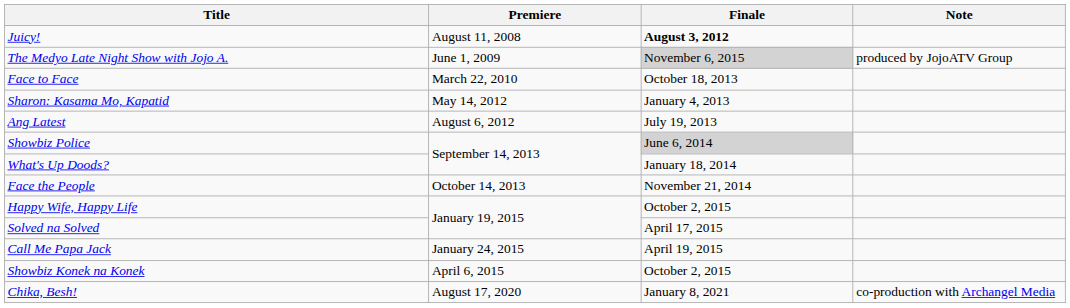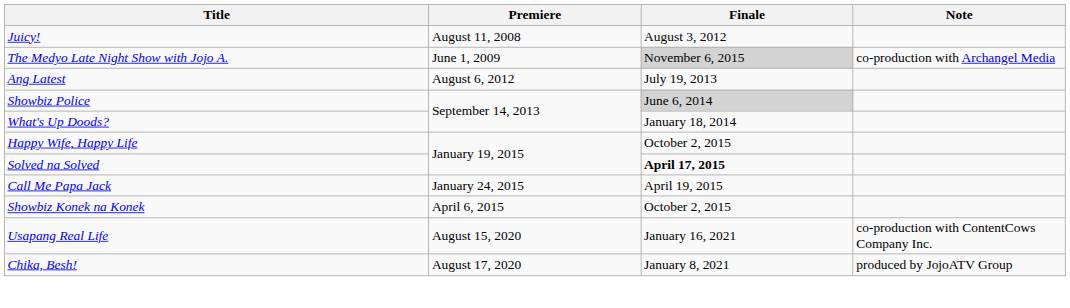Juicy! | Finale: bold -> normal
The Medyo Late Night Show with Jojo A. | Note: produced by JojoATV Group -> co-production with Archangel Media
- row: Face to Face | March 22, 2010 | October 18, 2013
- row: Sharon: Kasama Mo, Kapatid | May 14, 2012 | January 4, 2013
- row: Face the People | October 14, 2013 | November 21, 2014
Solved na Solved | Finale: normal -> bold
+ row: Usapang Real Life | August 15, 2020 | January 16, 2021 | co-production with ContentCows Company Inc.
Chika, Besh! | Note: co-production with Archangel Media -> produced by JojoATV Group
